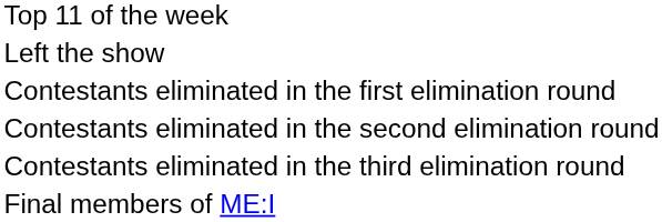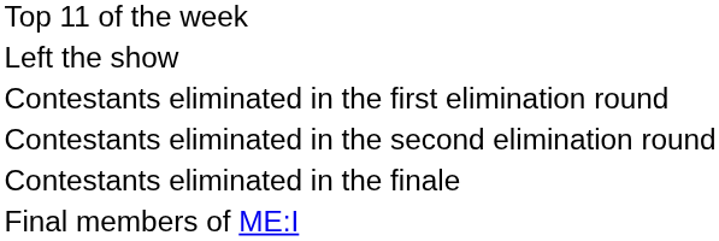- row: Contestants eliminated in the third elimination round
+ row: Contestants eliminated in the finale
